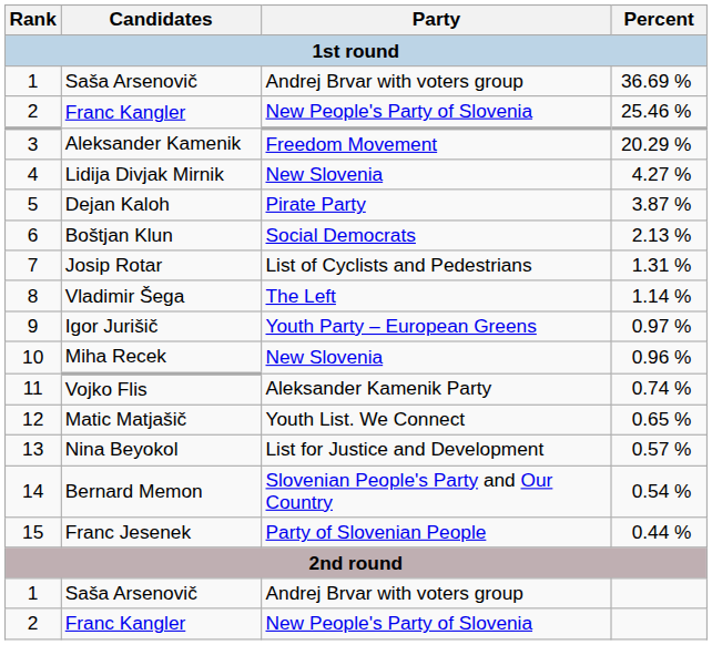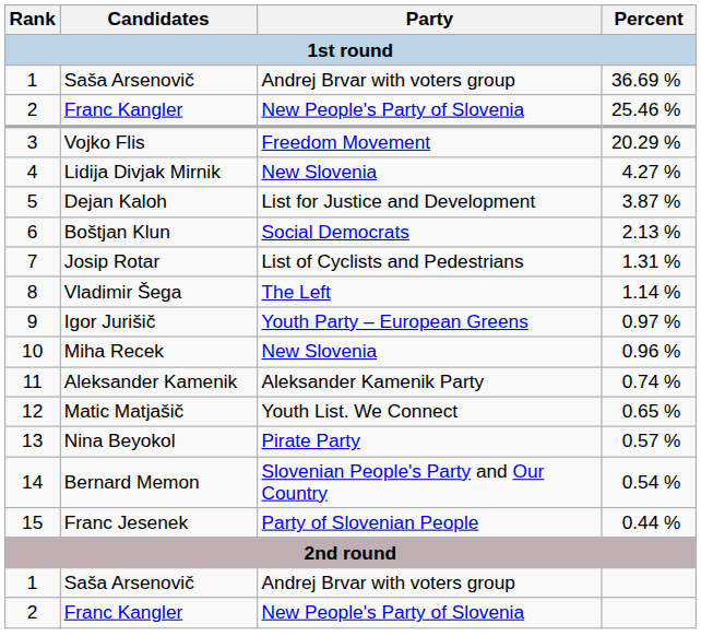20.29 % | Candidates: Aleksander Kamenik -> Vojko Flis
3.87 % | Party: Pirate Party -> List for Justice and Development
0.74 % | Candidates: Vojko Flis -> Aleksander Kamenik
0.57 % | Party: List for Justice and Development -> Pirate Party
